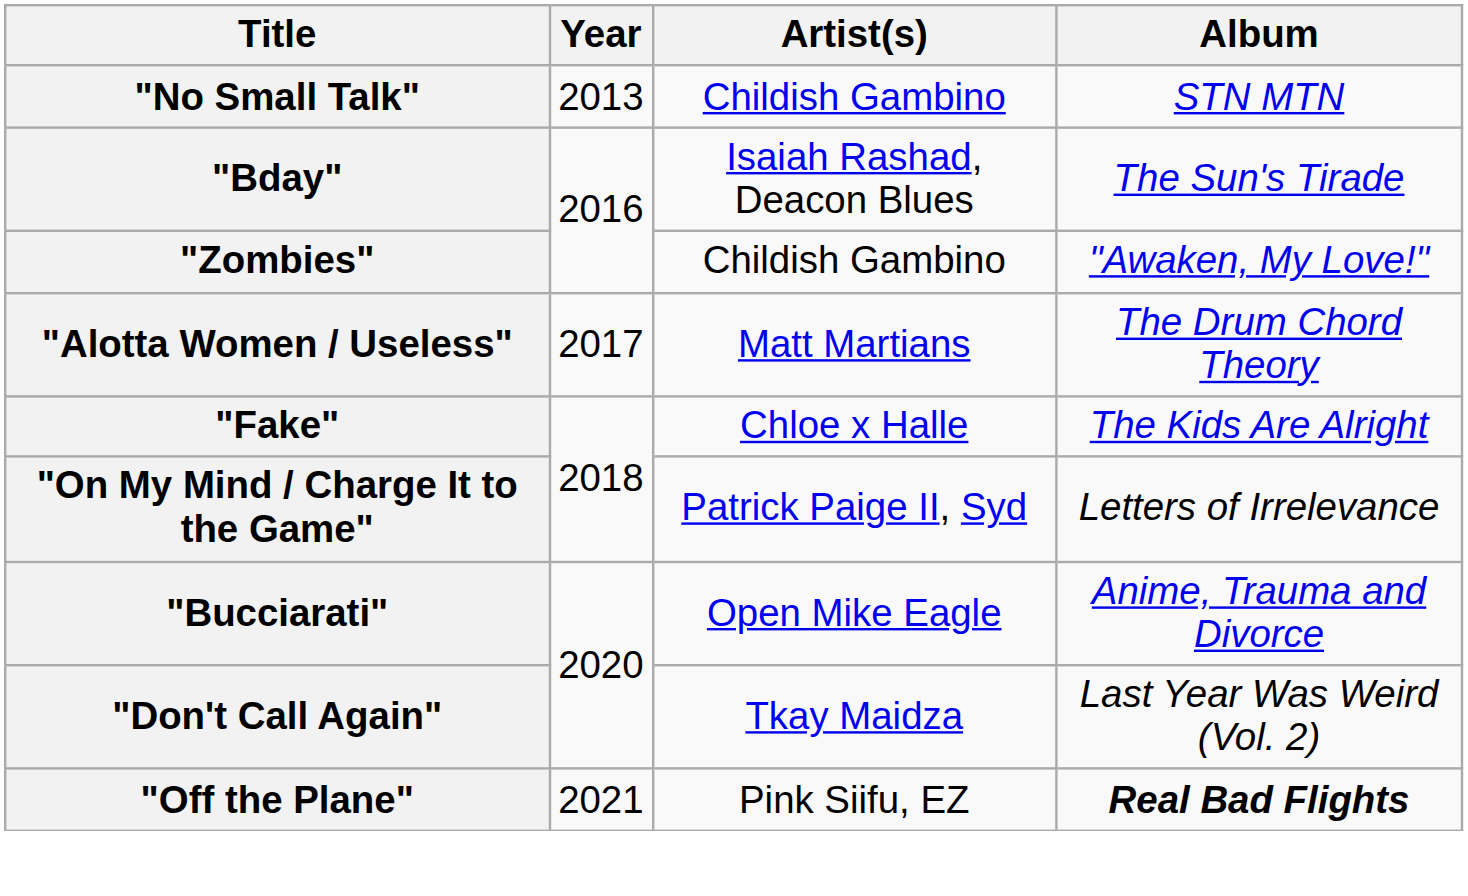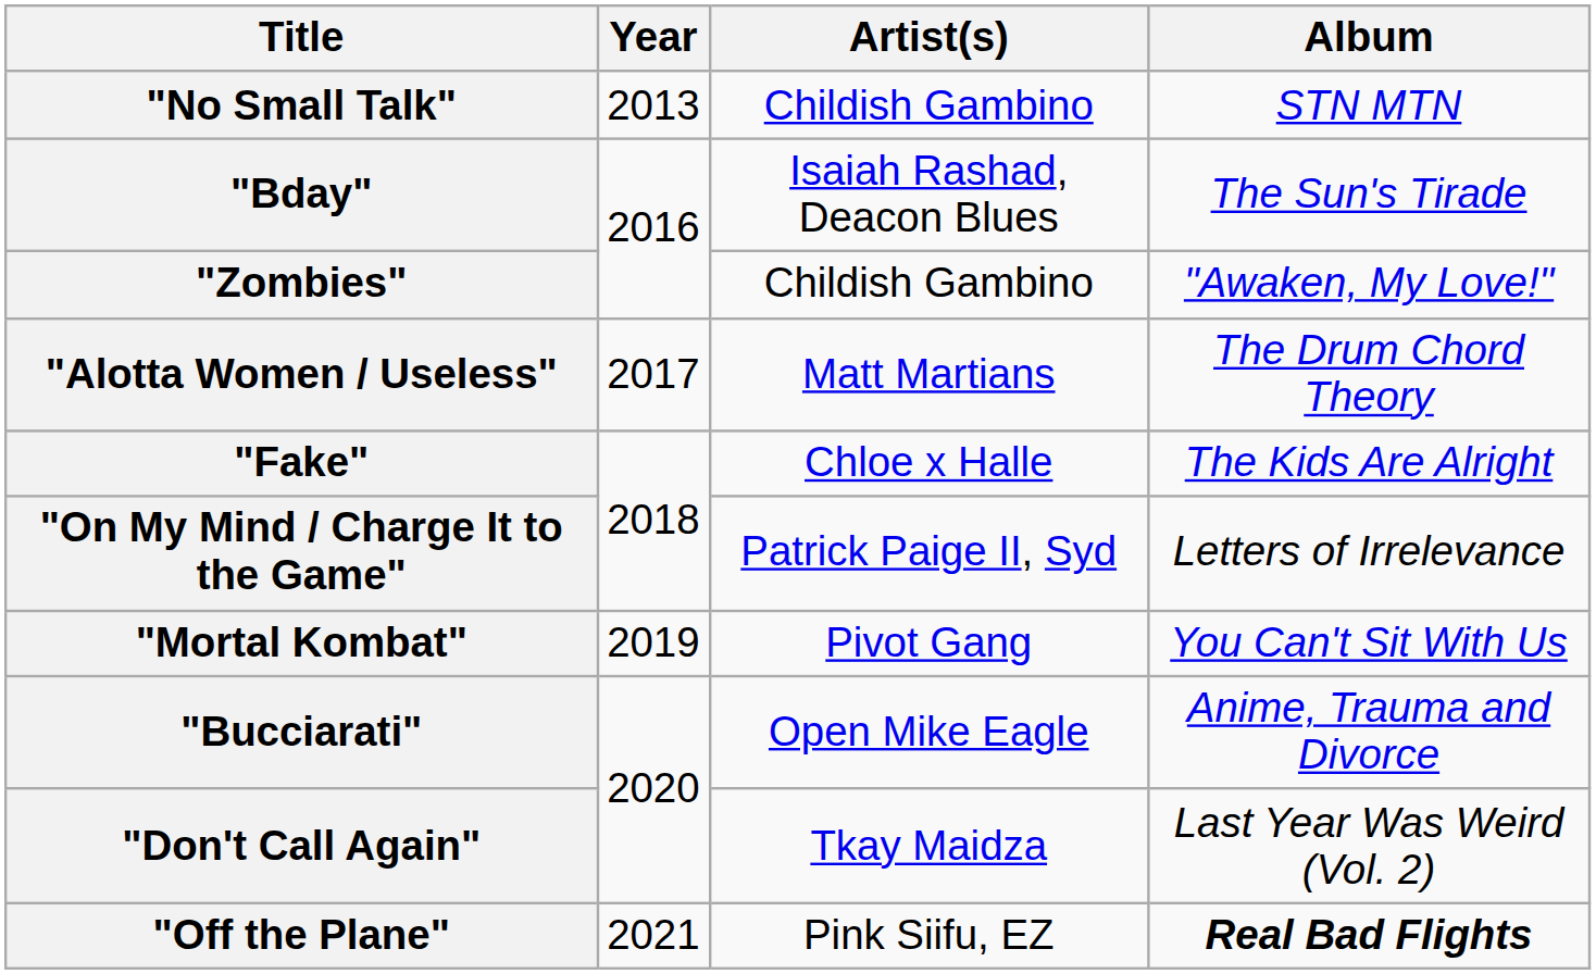+ row: "Mortal Kombat" | 2019 | Pivot Gang | You Can't Sit With Us
